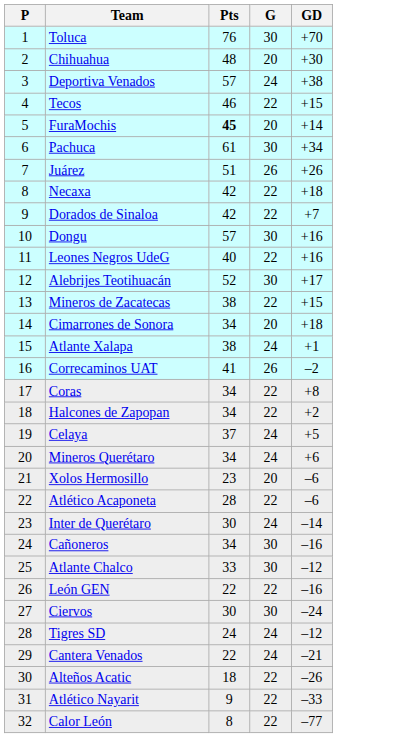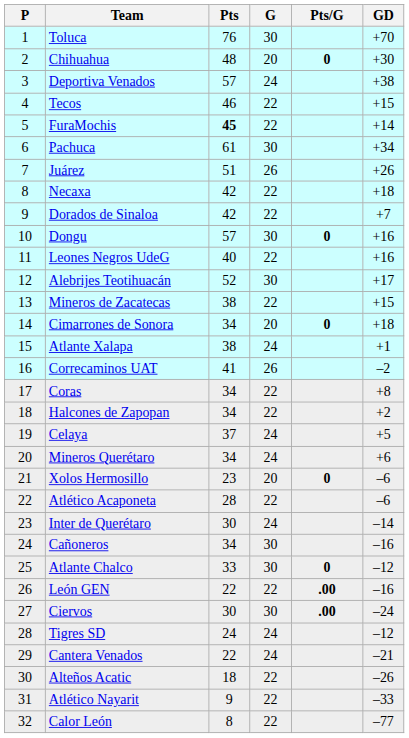+ column: Pts/G | 0 | 0 | 0 | 0 | 0 | .00 | .00
FuraMochis | G: 20 -> 22
